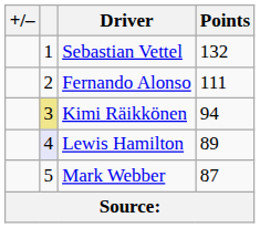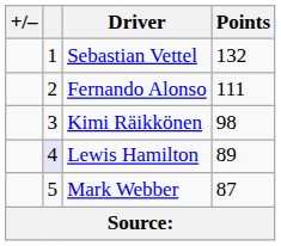Kimi Räikkönen | column 2: khaki background -> no background
Kimi Räikkönen | Points: 94 -> 98
